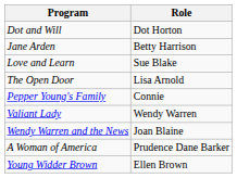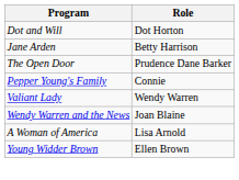- row: Love and Learn | Sue Blake
The Open Door | Role: Lisa Arnold -> Prudence Dane Barker
A Woman of America | Role: Prudence Dane Barker -> Lisa Arnold
